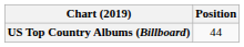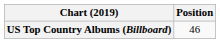US Top Country Albums (Billboard) | Position: 44 -> 46
